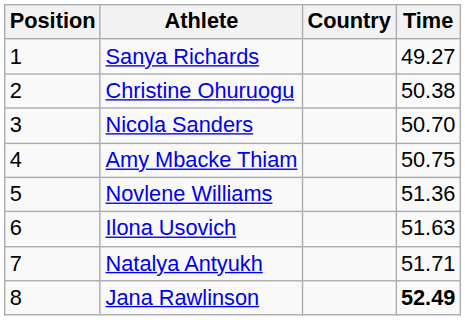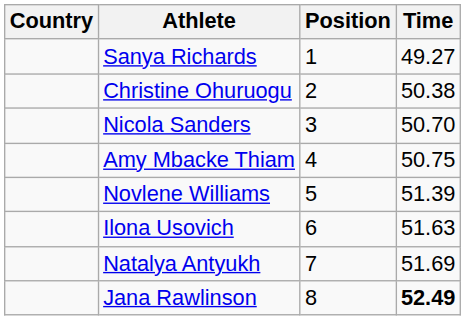columns swapped: Position <-> Country
Novlene Williams | Time: 51.36 -> 51.39
Natalya Antyukh | Time: 51.71 -> 51.69
